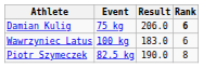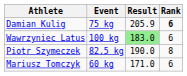Damian Kulig | Result: 206.0 -> 205.9
Wawrzyniec Latus | Result: no background -> lightgreen background
+ row: Mariusz Tomczyk | 60 kg | 171.0 | 6
